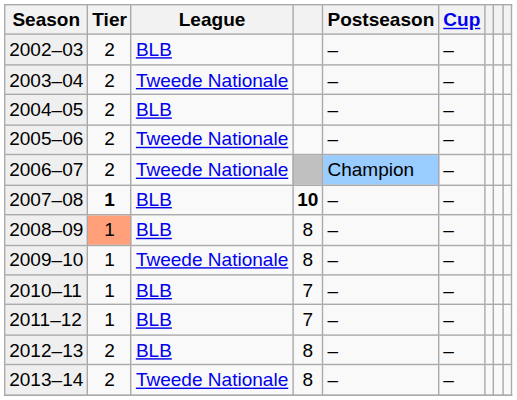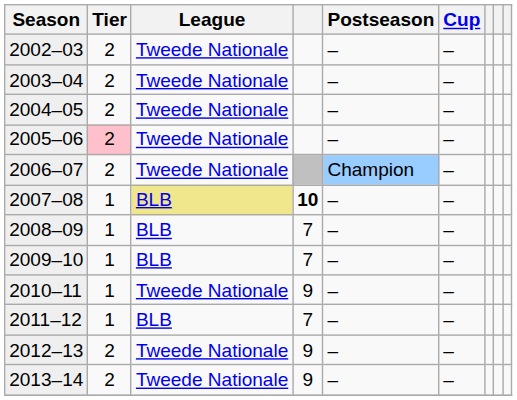2002–03 | League: BLB -> Tweede Nationale
2004–05 | League: BLB -> Tweede Nationale
2005–06 | Tier: no background -> pink background
2007–08 | Tier: bold -> normal
2007–08 | League: no background -> khaki background
2008–09 | Tier: lightsalmon background -> no background
2008–09 | column 4: 8 -> 7
2009–10 | League: Tweede Nationale -> BLB
2009–10 | column 4: 8 -> 7
2010–11 | League: BLB -> Tweede Nationale
2010–11 | column 4: 7 -> 9
2012–13 | League: BLB -> Tweede Nationale
2012–13 | column 4: 8 -> 9
2013–14 | column 4: 8 -> 9
